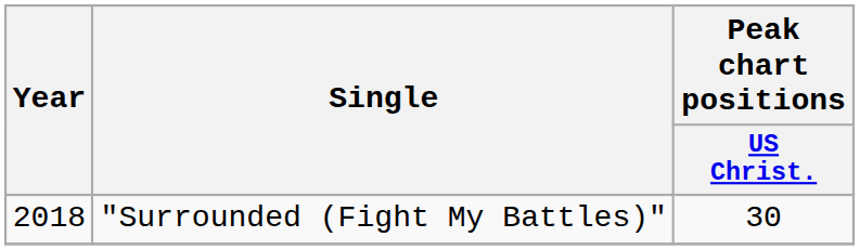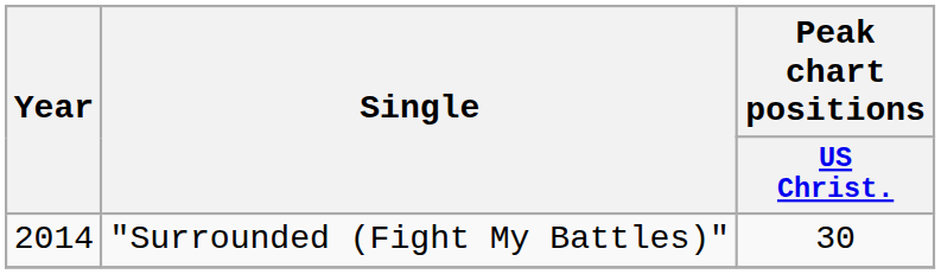"Surrounded (Fight My Battles)" | Year: 2018 -> 2014
